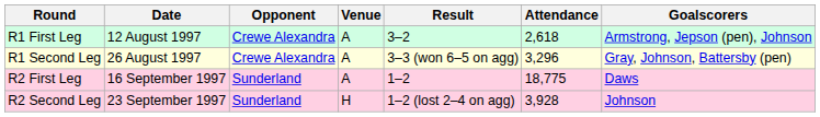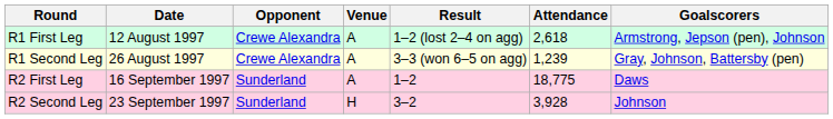R1 First Leg | Result: 3–2 -> 1–2 (lost 2–4 on agg)
R1 Second Leg | Attendance: 3,296 -> 1,239
R2 Second Leg | Result: 1–2 (lost 2–4 on agg) -> 3–2
